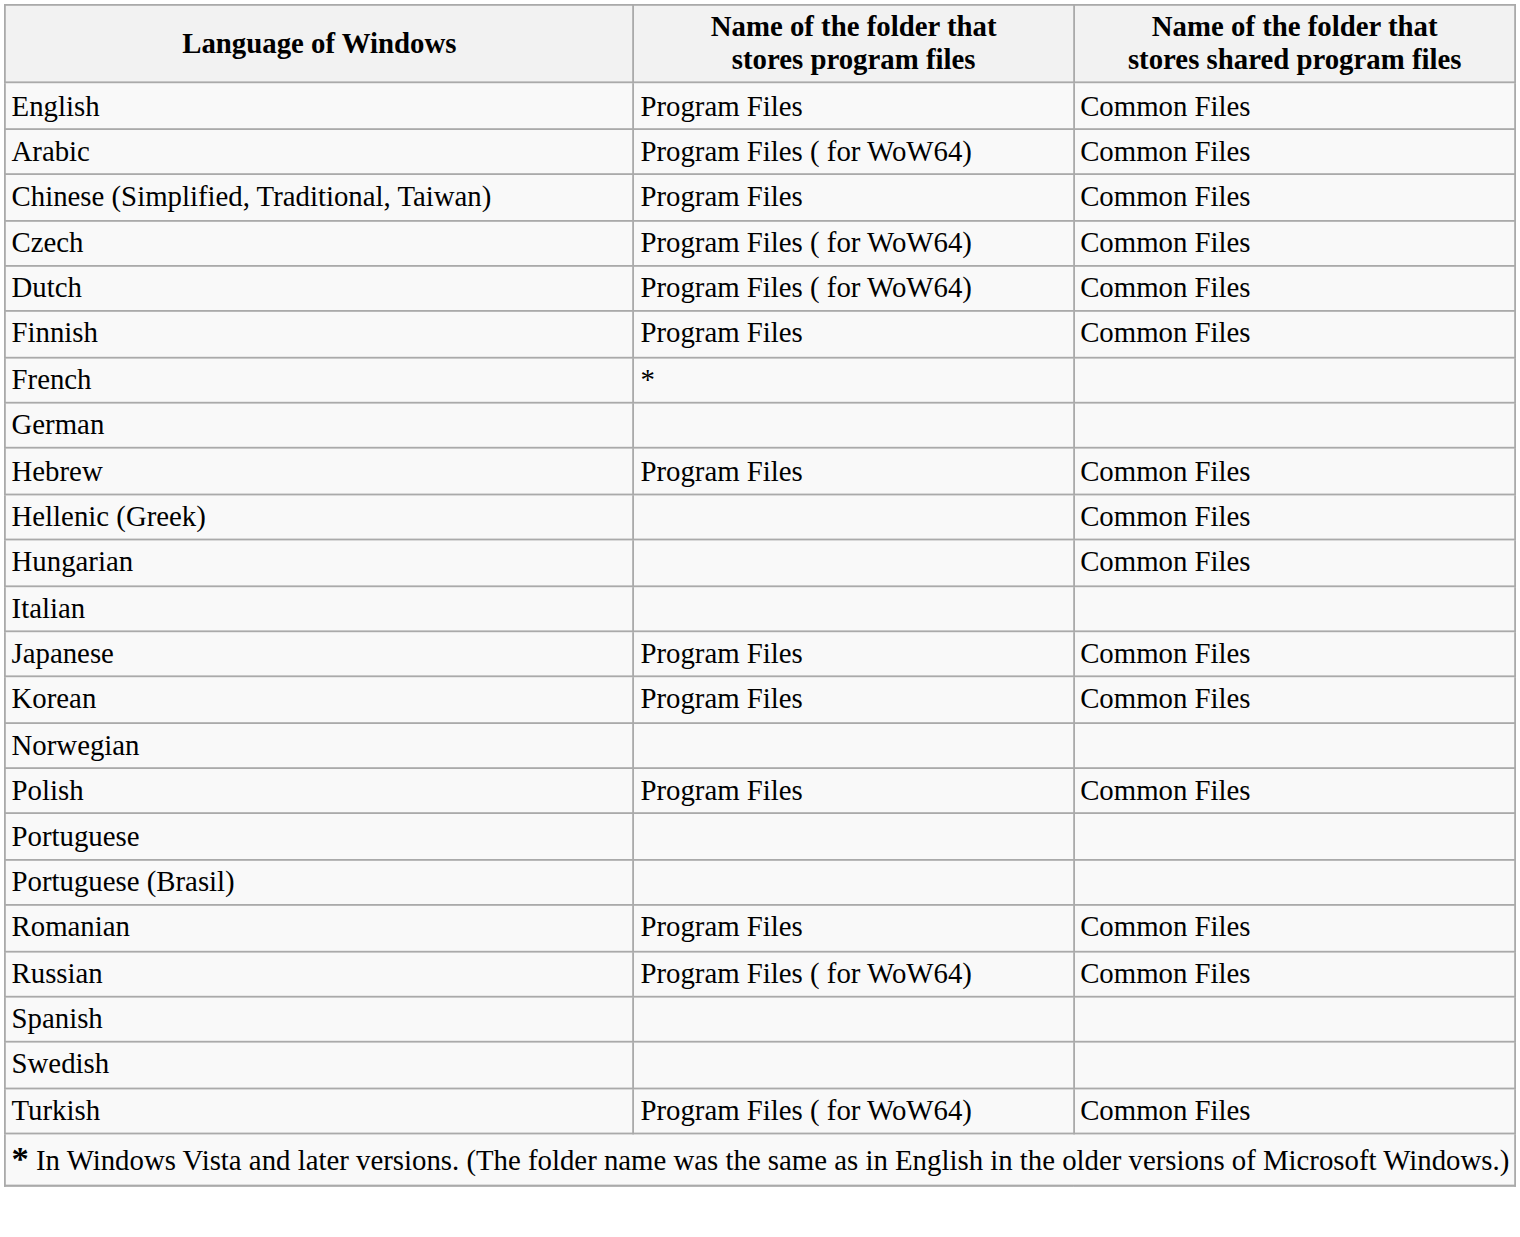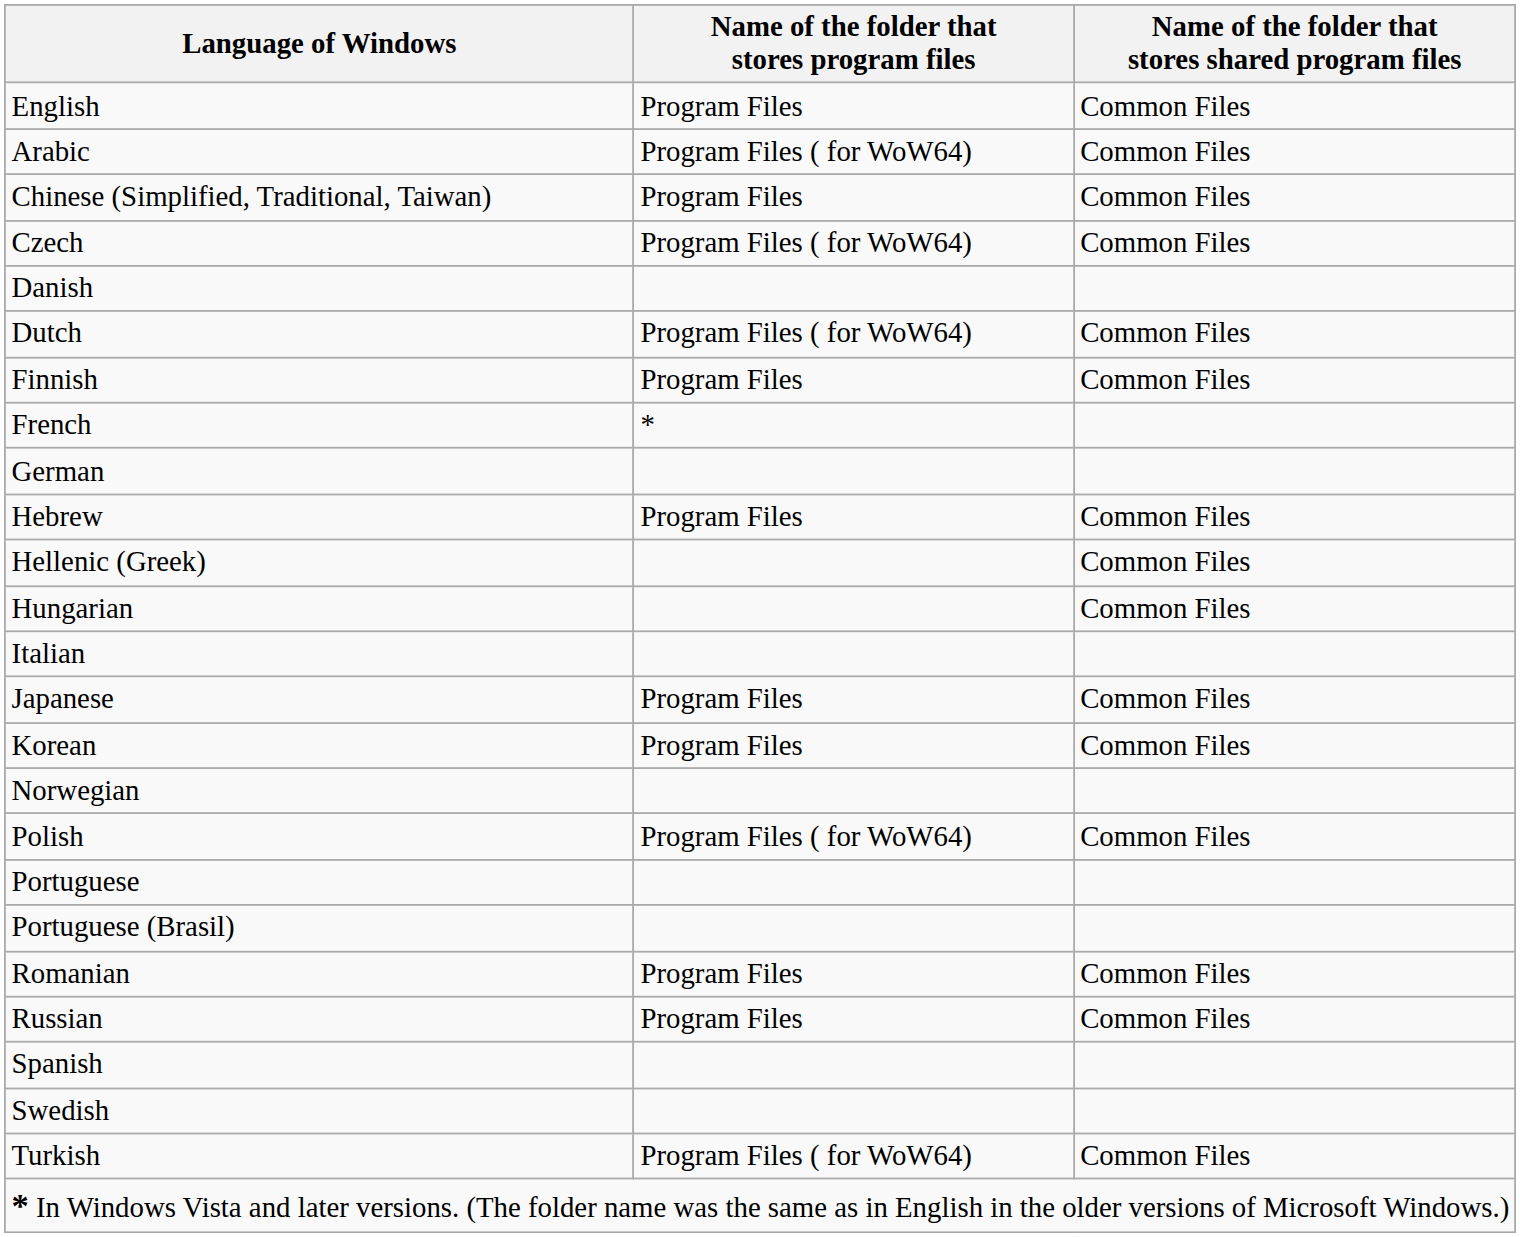+ row: Danish
Polish | Name of the folder that stores program files: Program Files -> Program Files ( for WoW64)
Russian | Name of the folder that stores program files: Program Files ( for WoW64) -> Program Files
